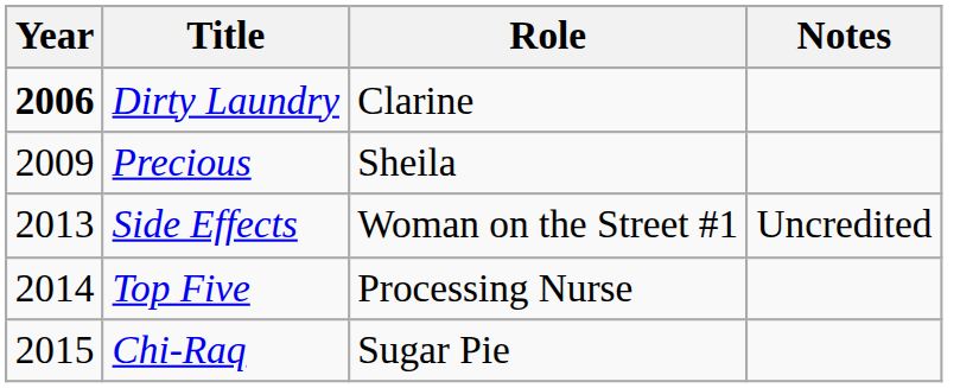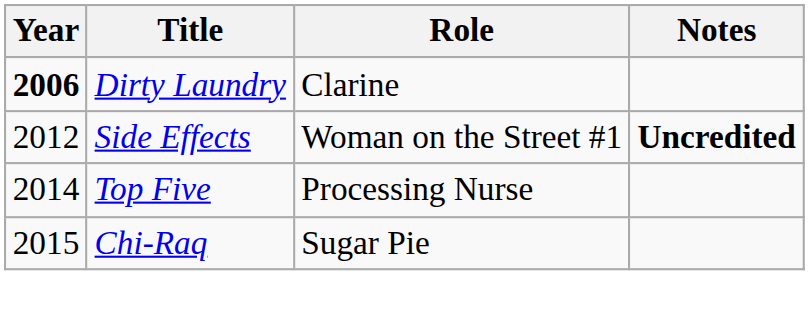- row: 2009 | Precious | Sheila
Side Effects | Year: 2013 -> 2012
Side Effects | Notes: normal -> bold
